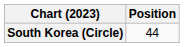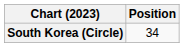South Korea (Circle) | Position: 44 -> 34
